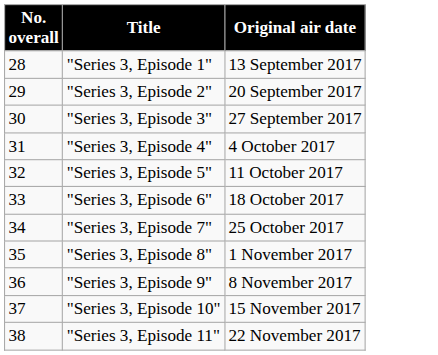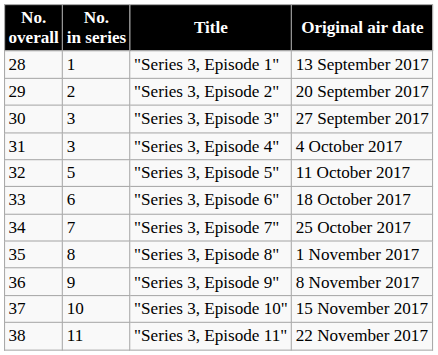+ column: No. in series | 1 | 2 | 3 | 3 | 5 | 6 | 7 | 8 | 9 | 10 | 11
